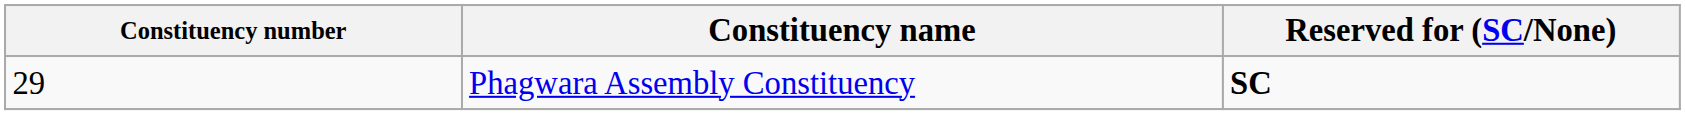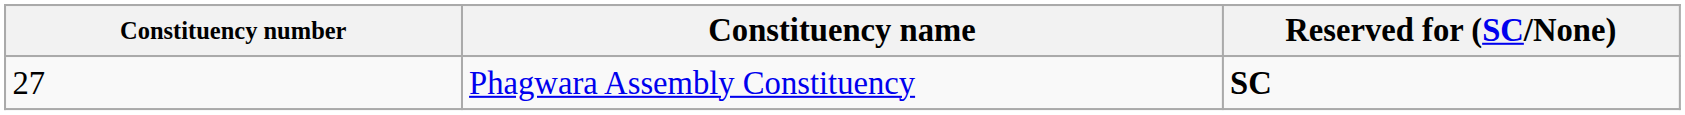Phagwara Assembly Constituency | Constituency number: 29 -> 27
